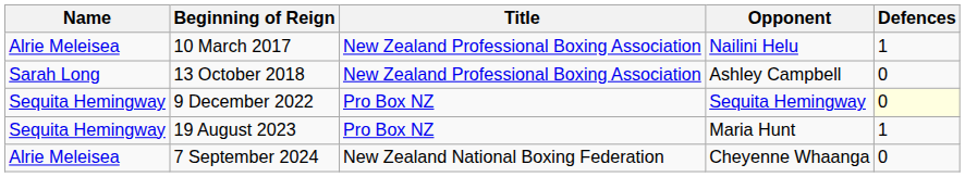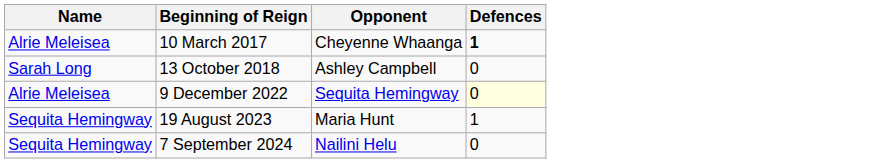- column: Title | New Zealand Professional Boxing Association | New Zealand Professional Boxing Association | Pro Box NZ | Pro Box NZ | New Zealand National Boxing Federation
10 March 2017 | Opponent: Nailini Helu -> Cheyenne Whaanga
10 March 2017 | Defences: normal -> bold
9 December 2022 | Name: Sequita Hemingway -> Alrie Meleisea
7 September 2024 | Name: Alrie Meleisea -> Sequita Hemingway
7 September 2024 | Opponent: Cheyenne Whaanga -> Nailini Helu
